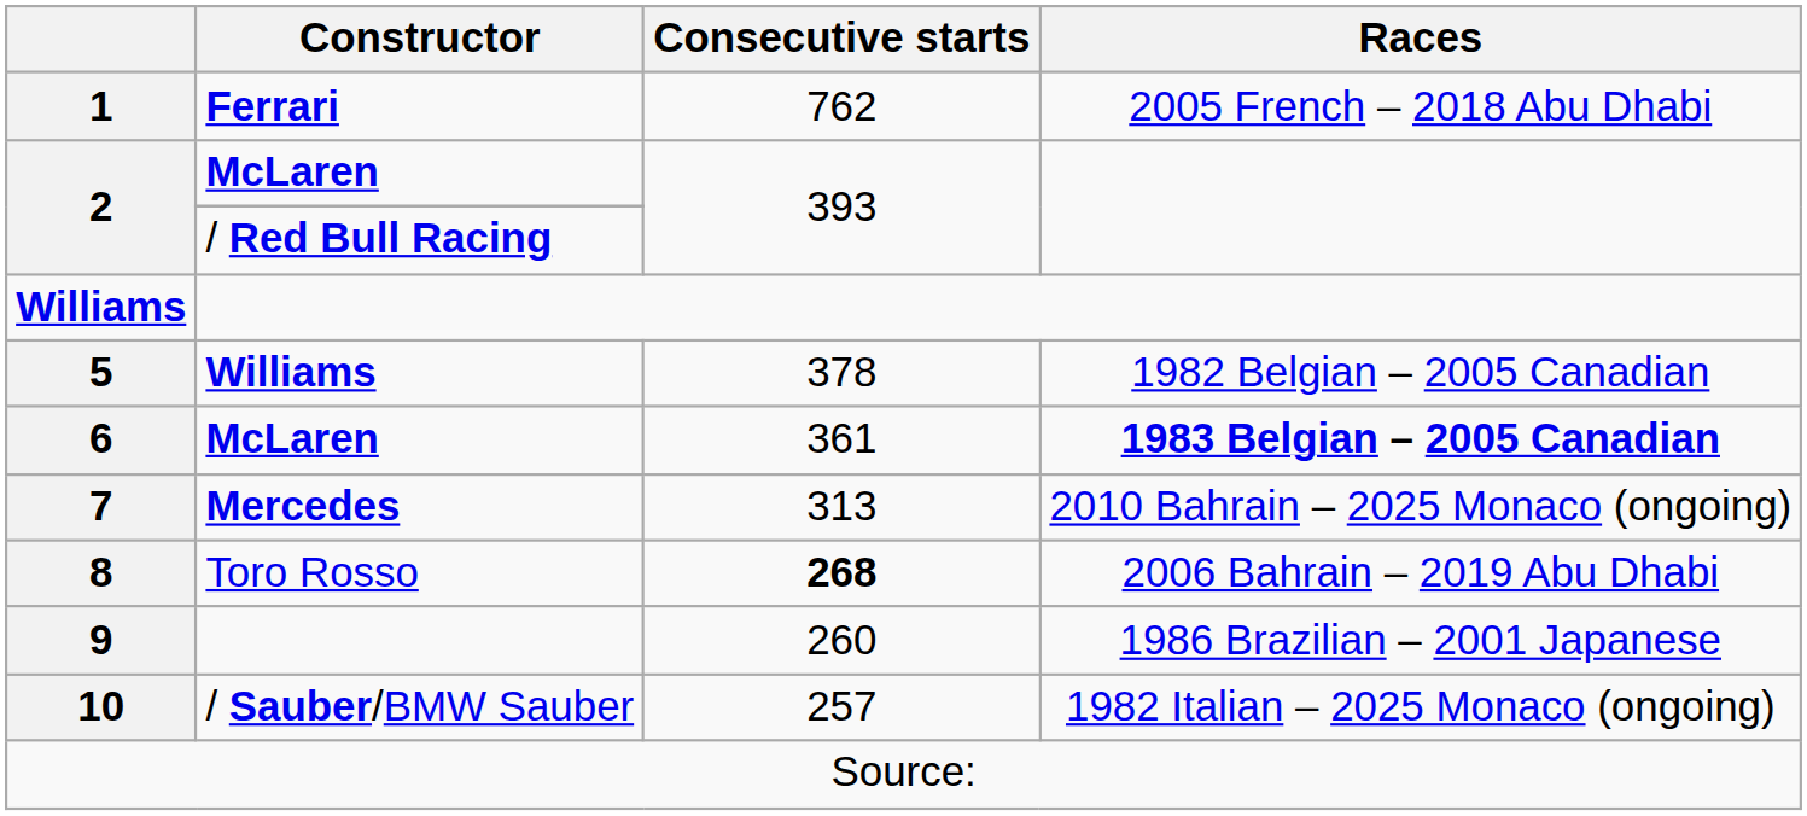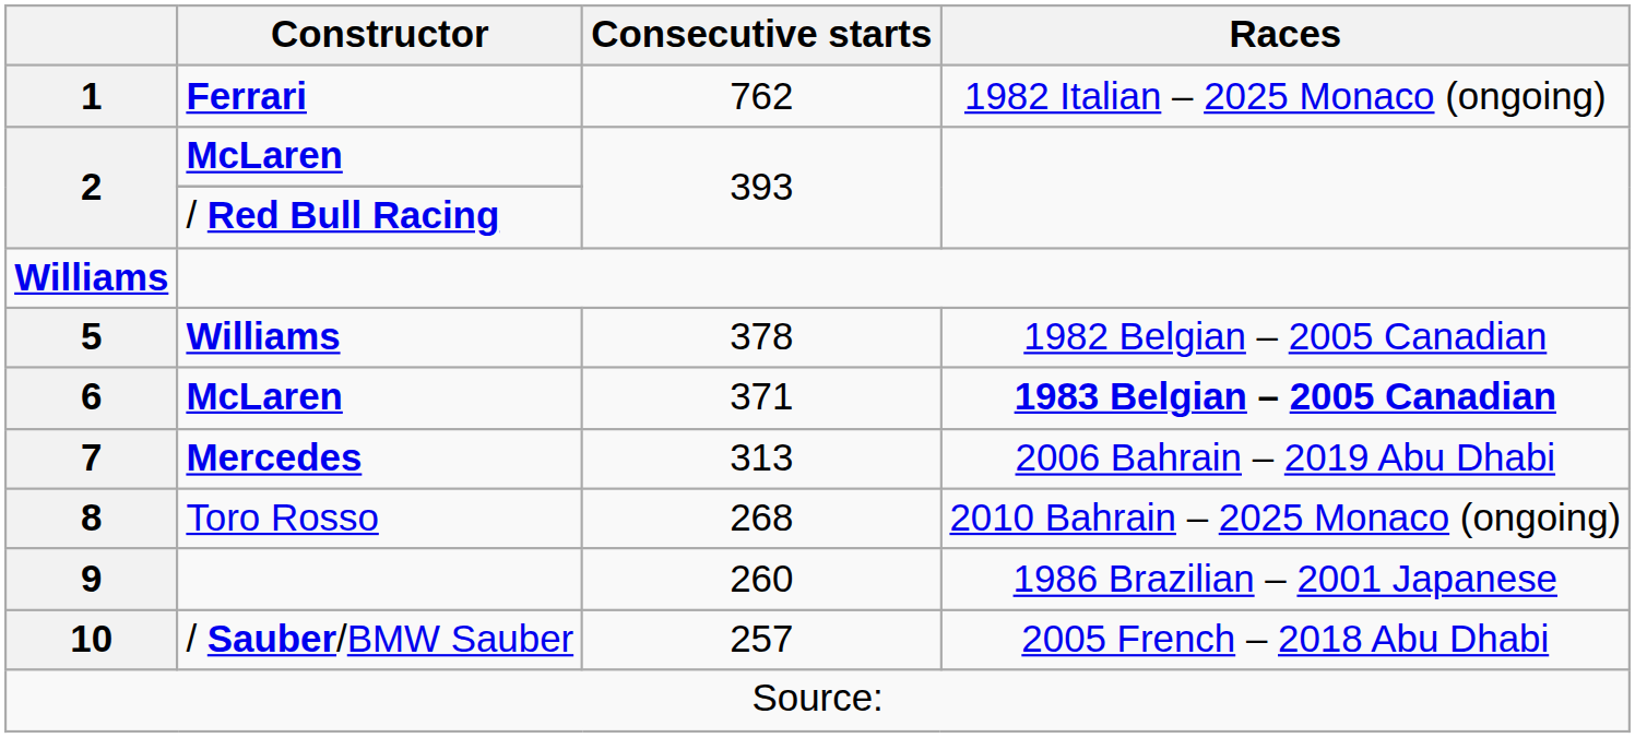1 | Races: 2005 French – 2018 Abu Dhabi -> 1982 Italian – 2025 Monaco (ongoing)
6 | Consecutive starts: 361 -> 371
7 | Races: 2010 Bahrain – 2025 Monaco (ongoing) -> 2006 Bahrain – 2019 Abu Dhabi
8 | Consecutive starts: bold -> normal
8 | Races: 2006 Bahrain – 2019 Abu Dhabi -> 2010 Bahrain – 2025 Monaco (ongoing)
10 | Races: 1982 Italian – 2025 Monaco (ongoing) -> 2005 French – 2018 Abu Dhabi
